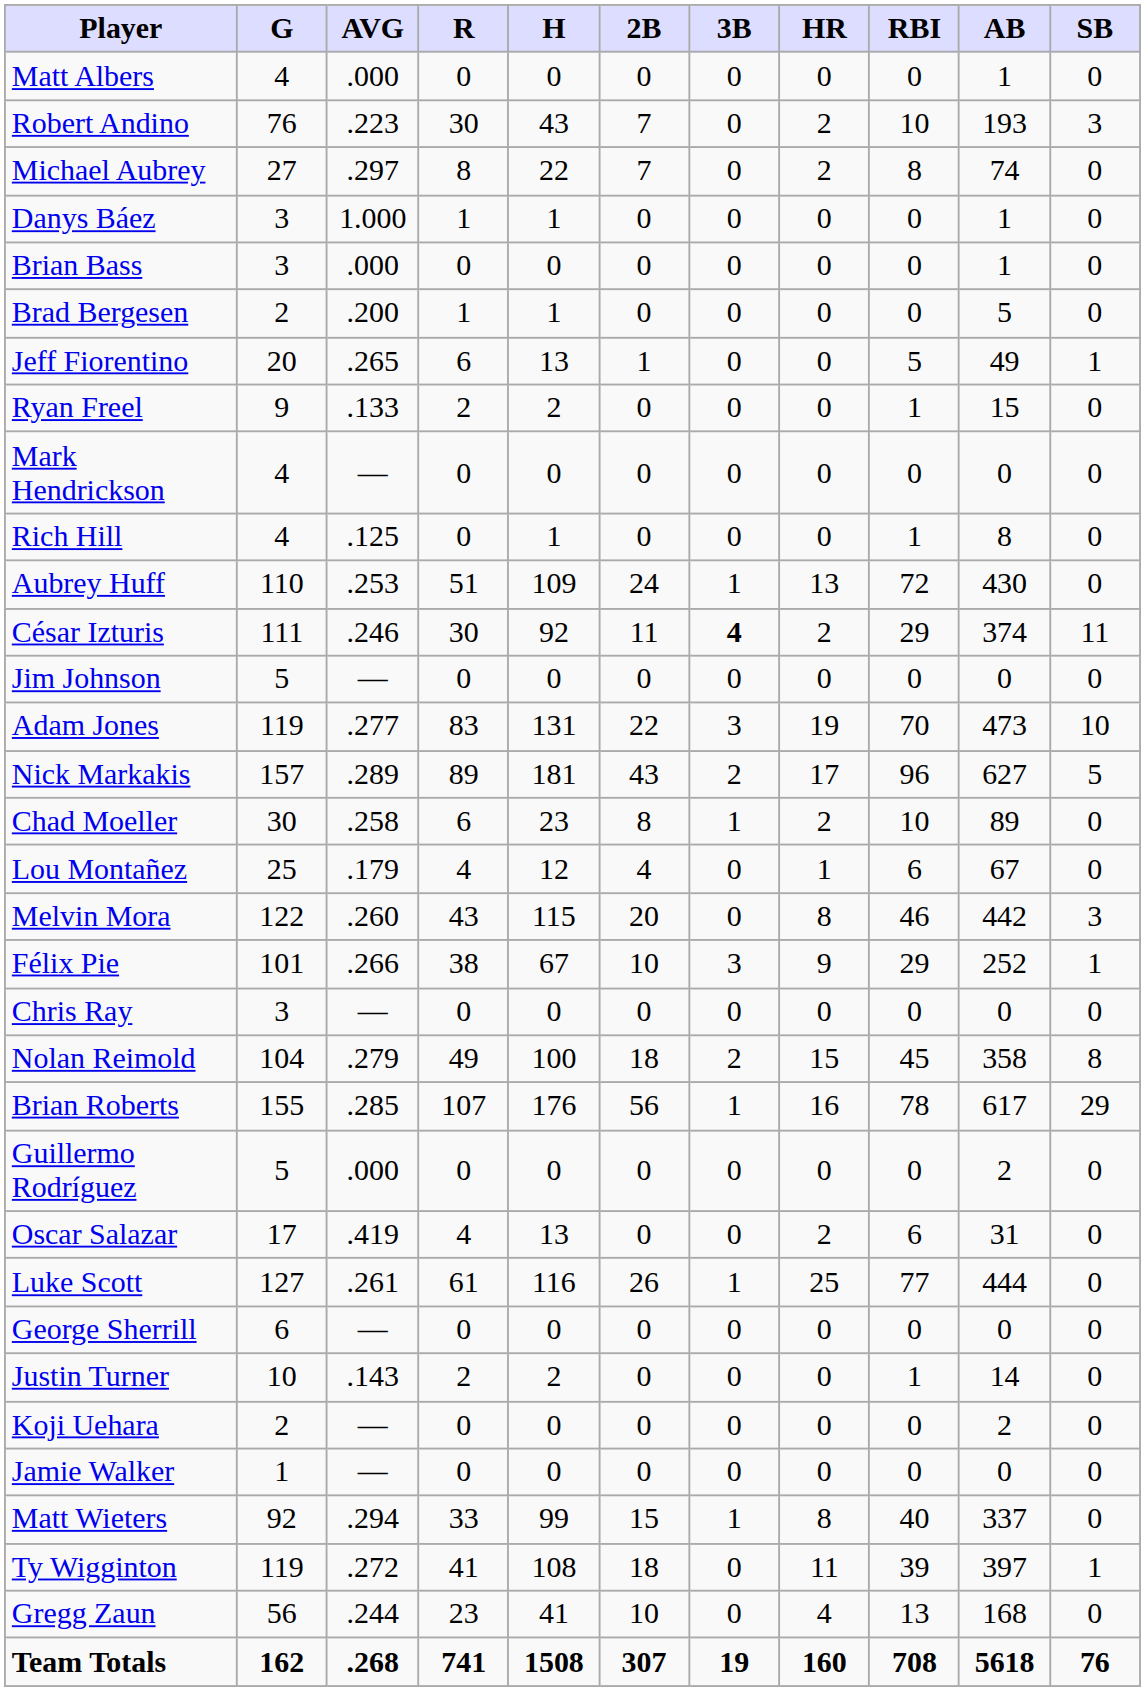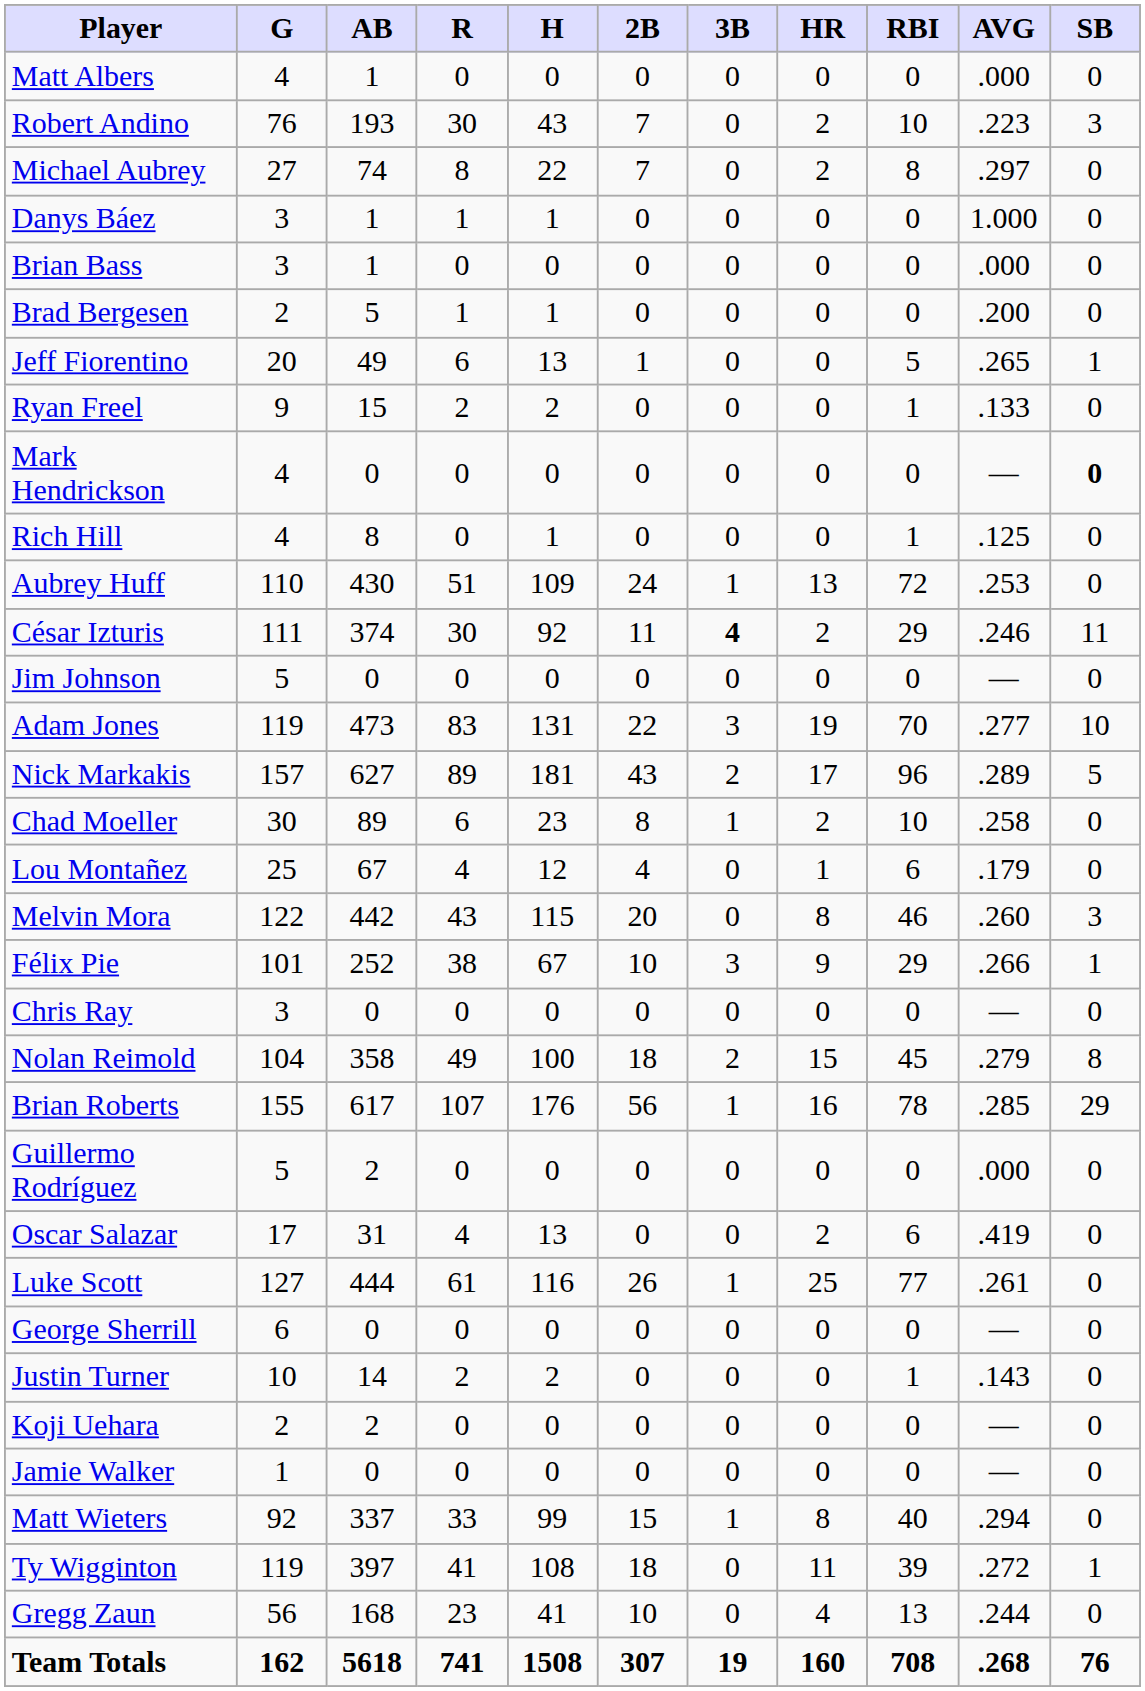columns swapped: AB <-> AVG
Mark Hendrickson | SB: normal -> bold
